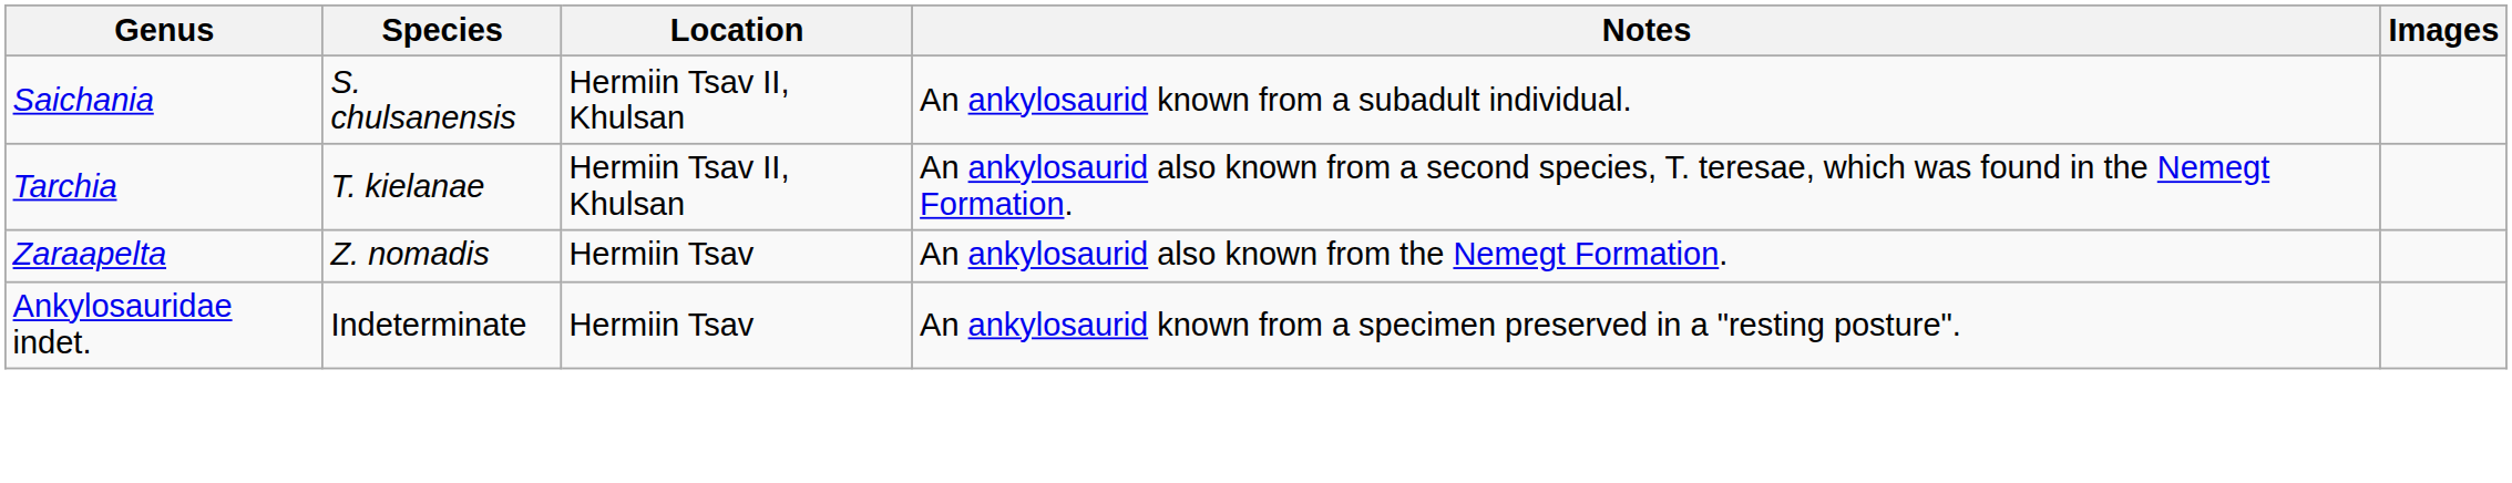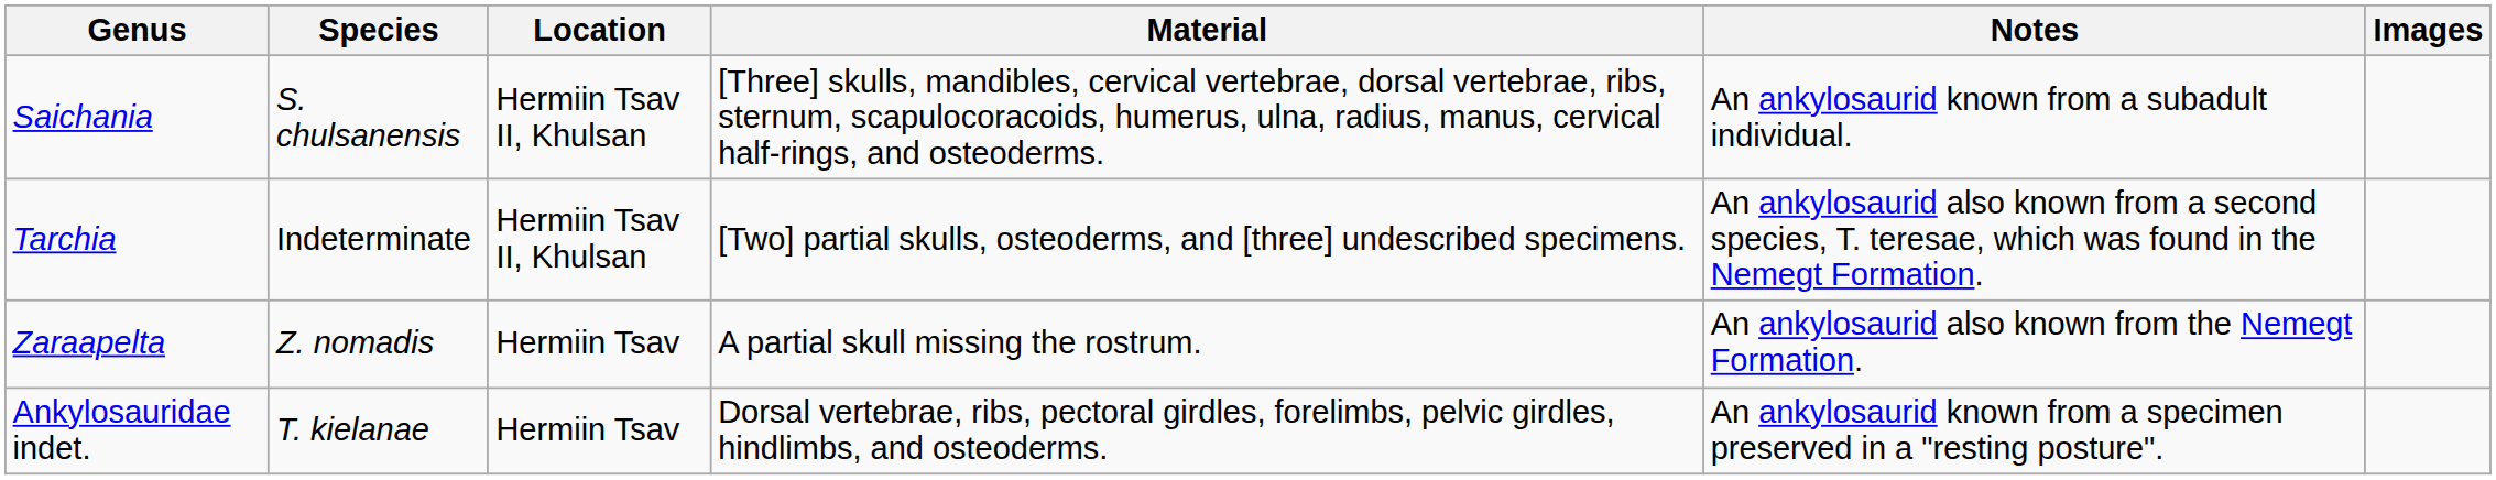+ column: Material | [Three] skulls, mandibles, cervical vertebrae, dorsal vertebrae, ribs, sternum, scapulocoracoids, humerus, ulna, radius, manus, cervical half-rings, and osteoderms. | [Two] partial skulls, osteoderms, and [three] undescribed specimens. | A partial skull missing the rostrum. | Dorsal vertebrae, ribs, pectoral girdles, forelimbs, pelvic girdles, hindlimbs, and osteoderms.
Tarchia | Species: T. kielanae -> Indeterminate
Ankylosauridae indet. | Species: Indeterminate -> T. kielanae
